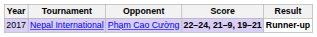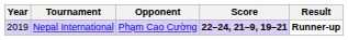Nepal International | Year: 2017 -> 2019
